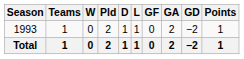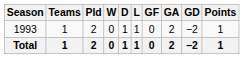columns swapped: Pld <-> W
